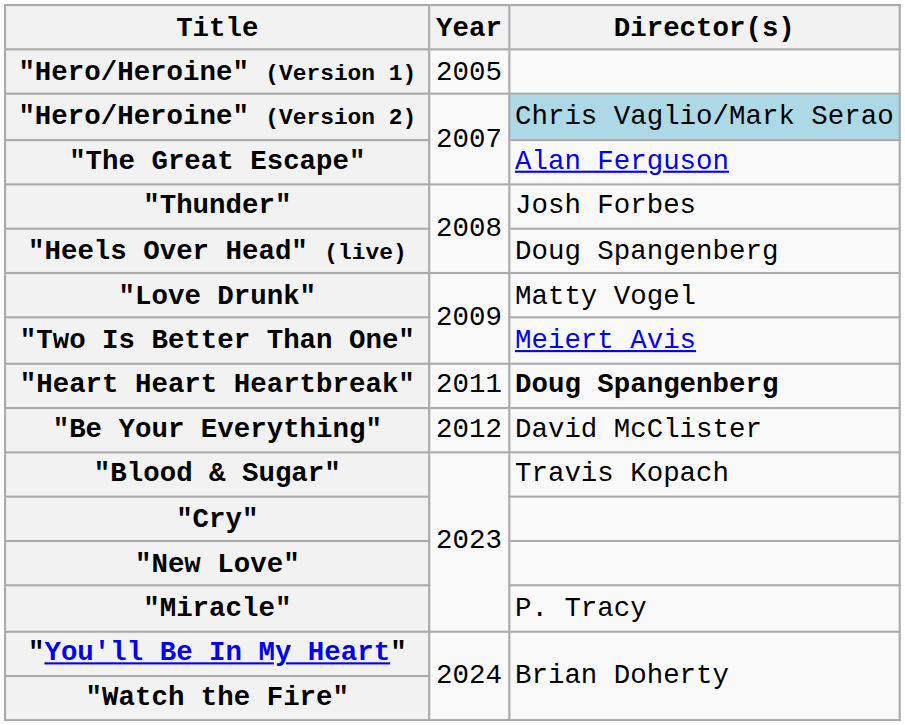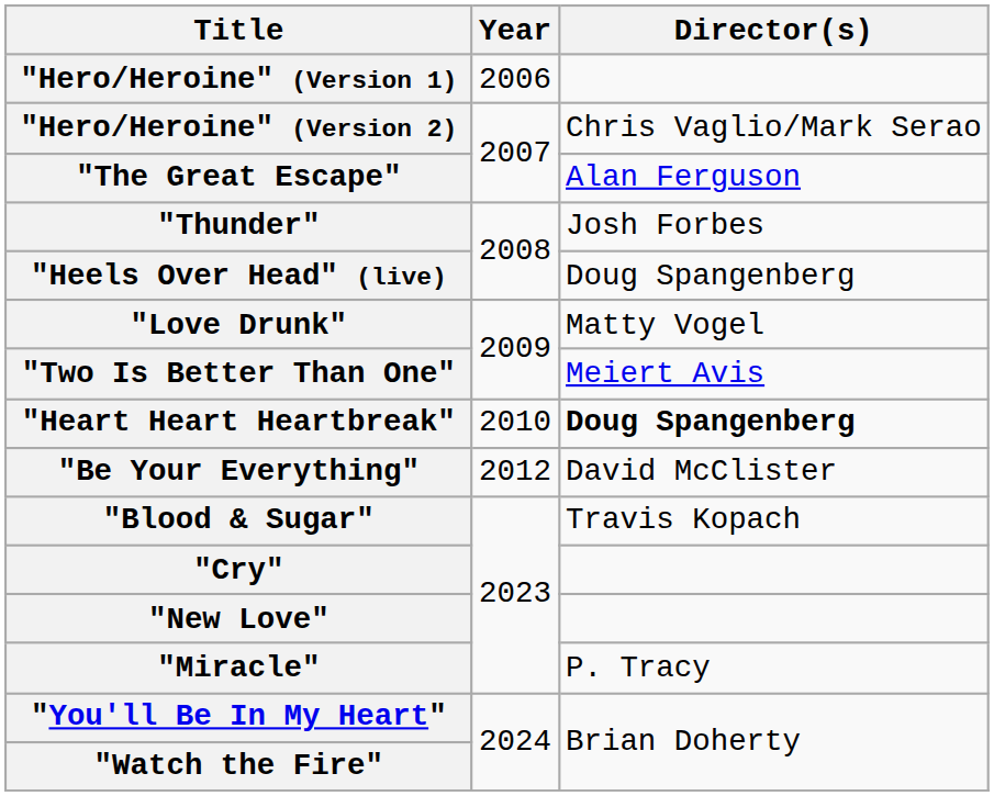"Hero/Heroine" (Version 1) | Year: 2005 -> 2006
"Hero/Heroine" (Version 2) | Director(s): lightblue background -> no background
"Heart Heart Heartbreak" | Year: 2011 -> 2010
